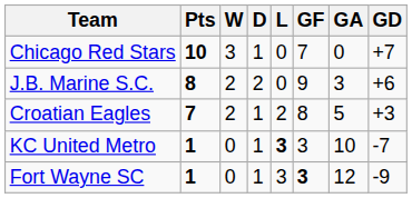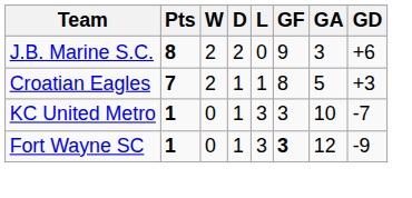- row: Chicago Red Stars | 10 | 3 | 1 | 0 | 7 | 0 | +7
Croatian Eagles | L: 2 -> 1
KC United Metro | L: bold -> normal
